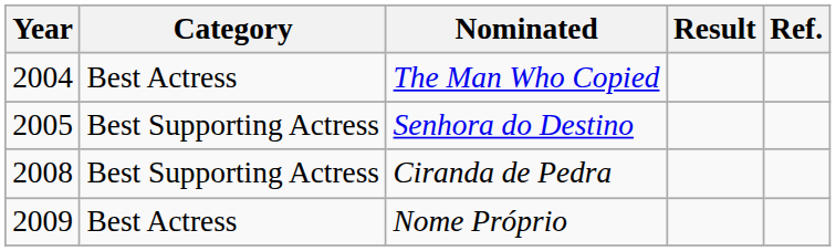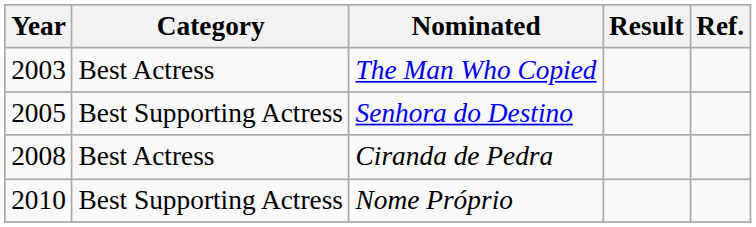The Man Who Copied | Year: 2004 -> 2003
Ciranda de Pedra | Category: Best Supporting Actress -> Best Actress
Nome Próprio | Year: 2009 -> 2010
Nome Próprio | Category: Best Actress -> Best Supporting Actress
